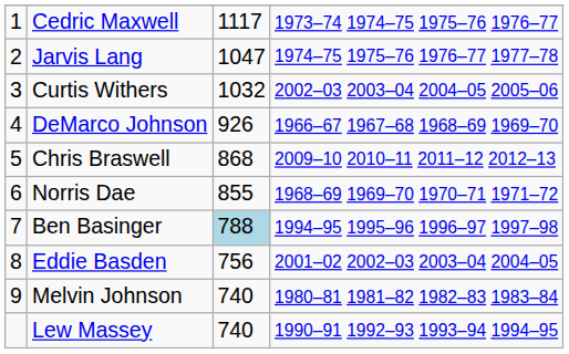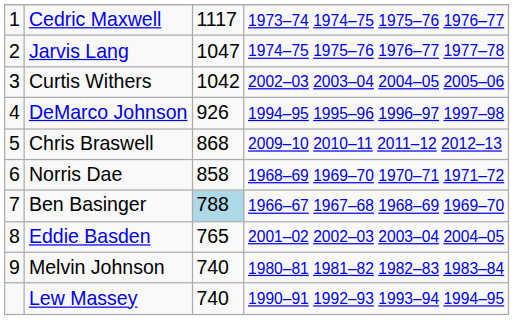Curtis Withers | column 3: 1032 -> 1042
DeMarco Johnson | column 4: 1966–67 1967–68 1968–69 1969–70 -> 1994–95 1995–96 1996–97 1997–98
Norris Dae | column 3: 855 -> 858
Ben Basinger | column 4: 1994–95 1995–96 1996–97 1997–98 -> 1966–67 1967–68 1968–69 1969–70
Eddie Basden | column 3: 756 -> 765
